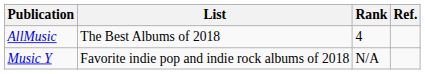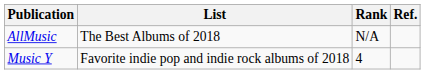AllMusic | Rank: 4 -> N/A
Music Y | Rank: N/A -> 4
